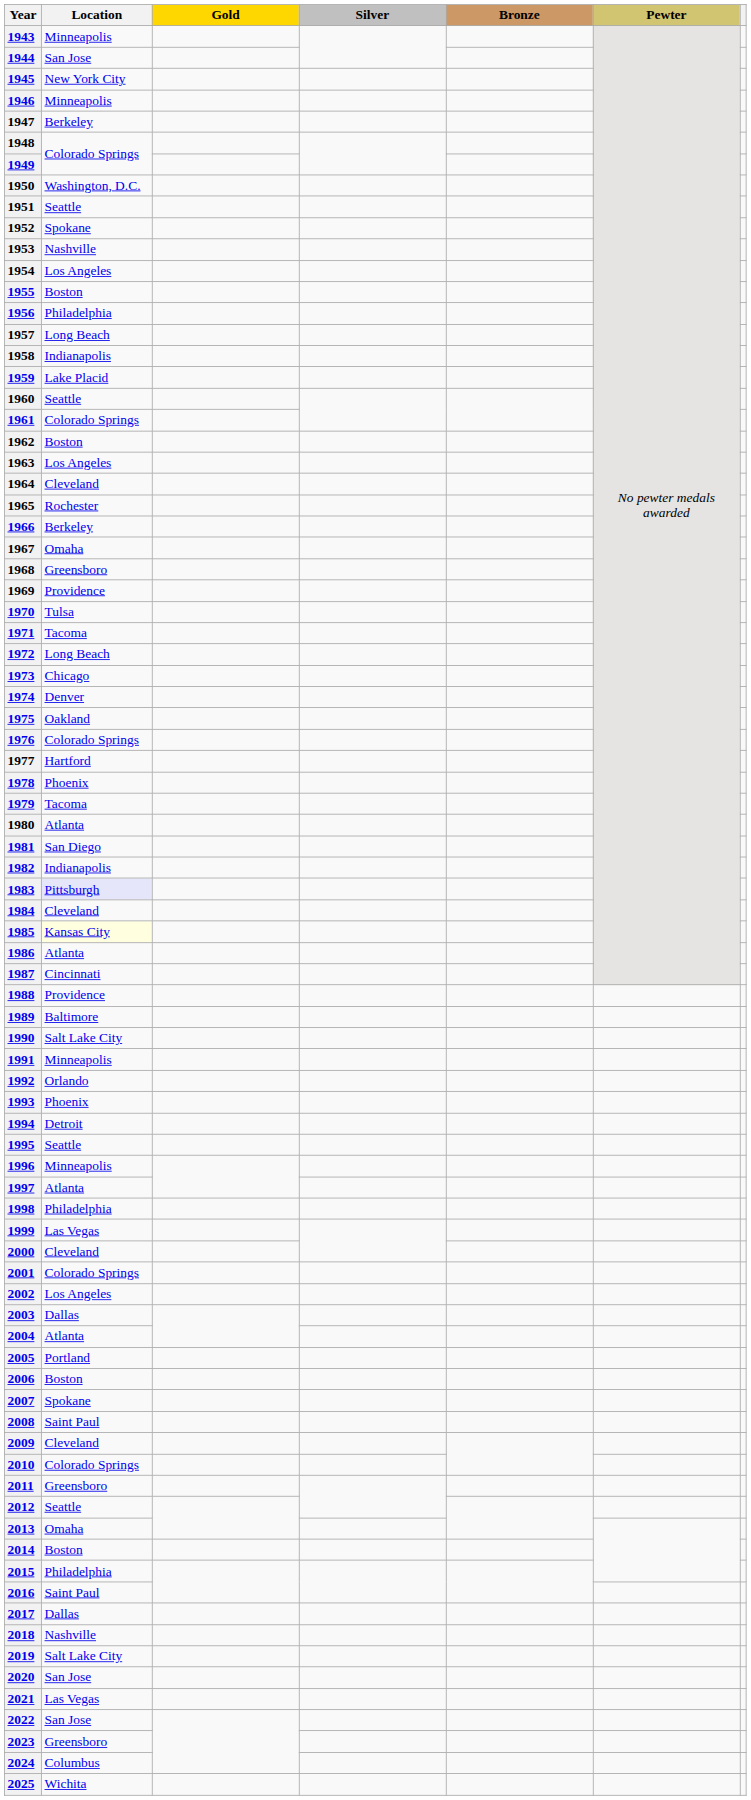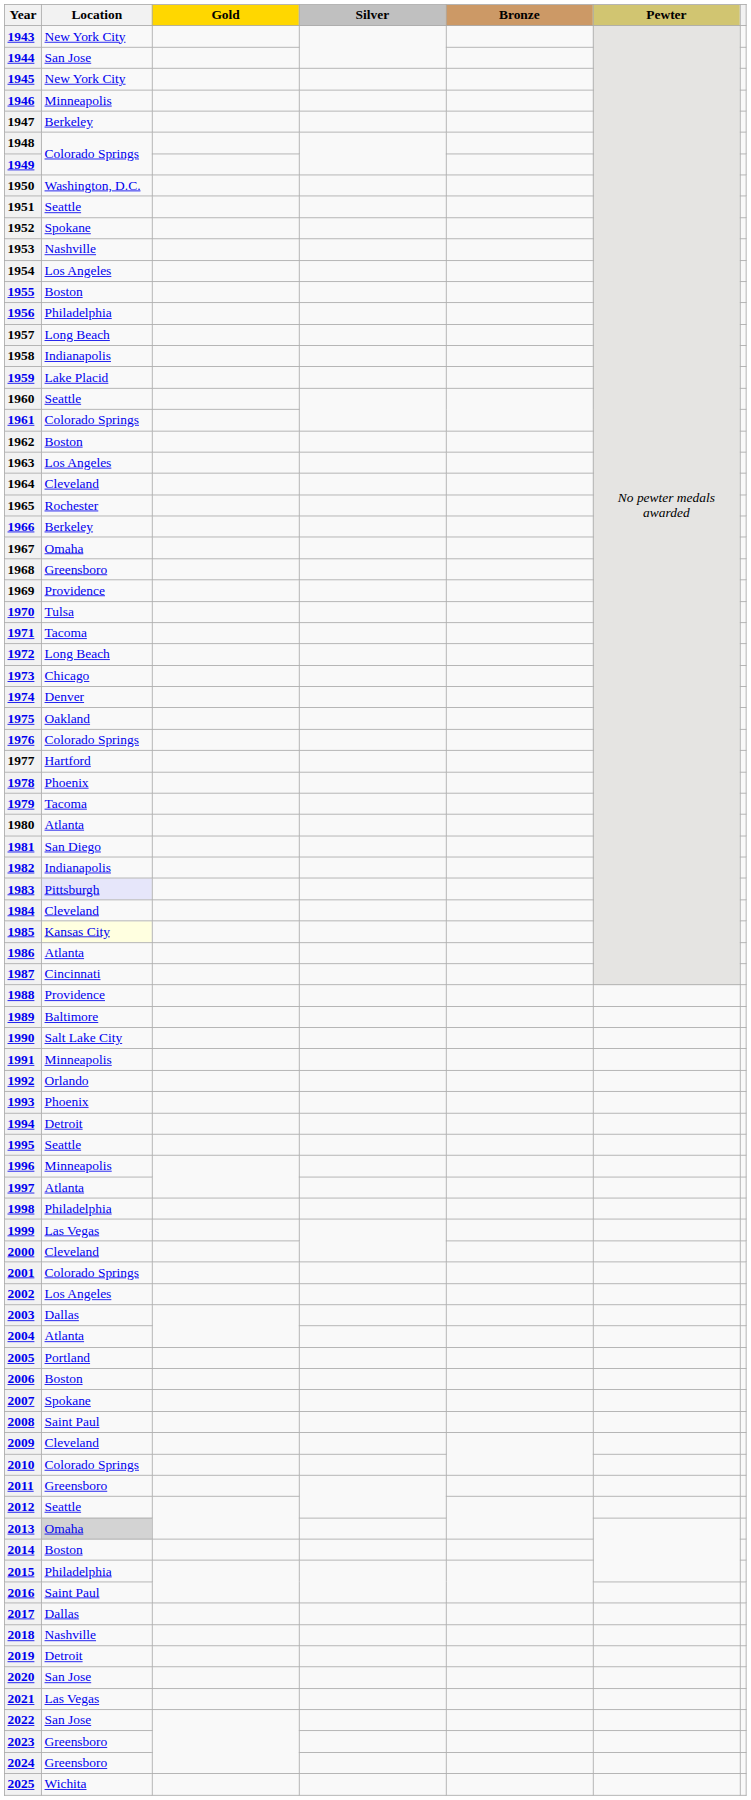1943 | Location: Minneapolis -> New York City
2013 | Location: no background -> lightgrey background
2019 | Location: Salt Lake City -> Detroit
2024 | Location: Columbus -> Greensboro
